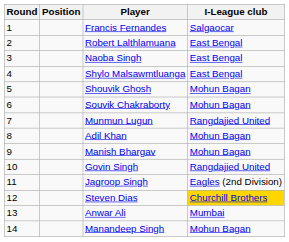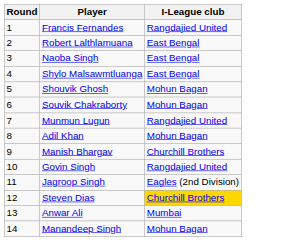- column: Position
Francis Fernandes | I-League club: Salgaocar -> Rangdajied United
Manish Bhargav | I-League club: Mohun Bagan -> Churchill Brothers
